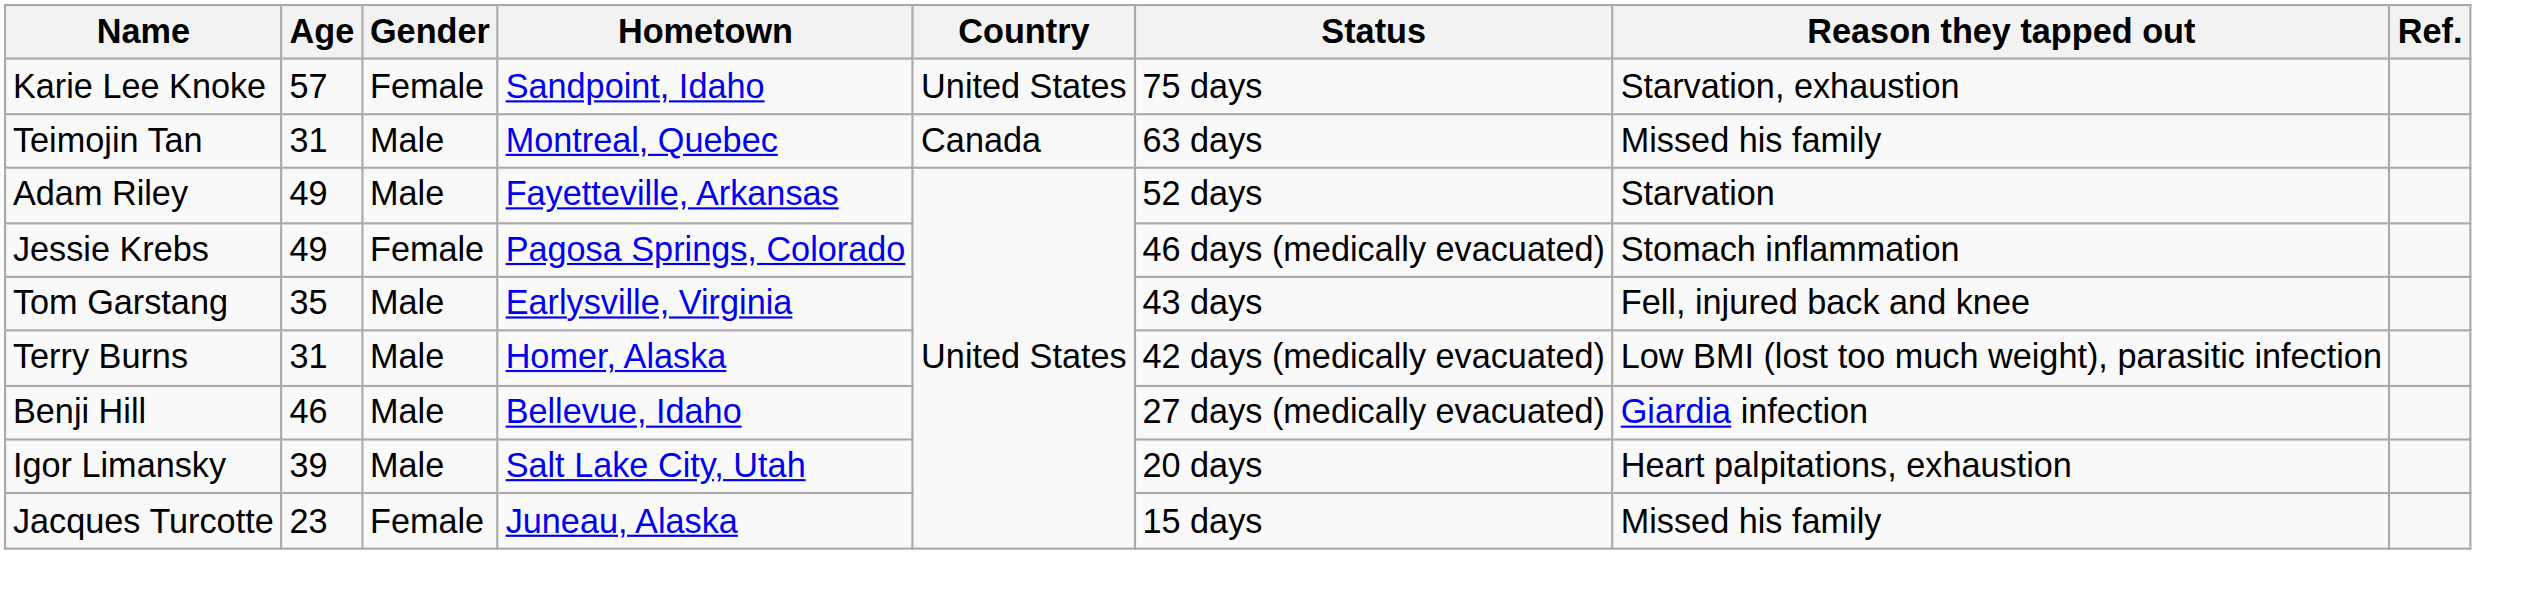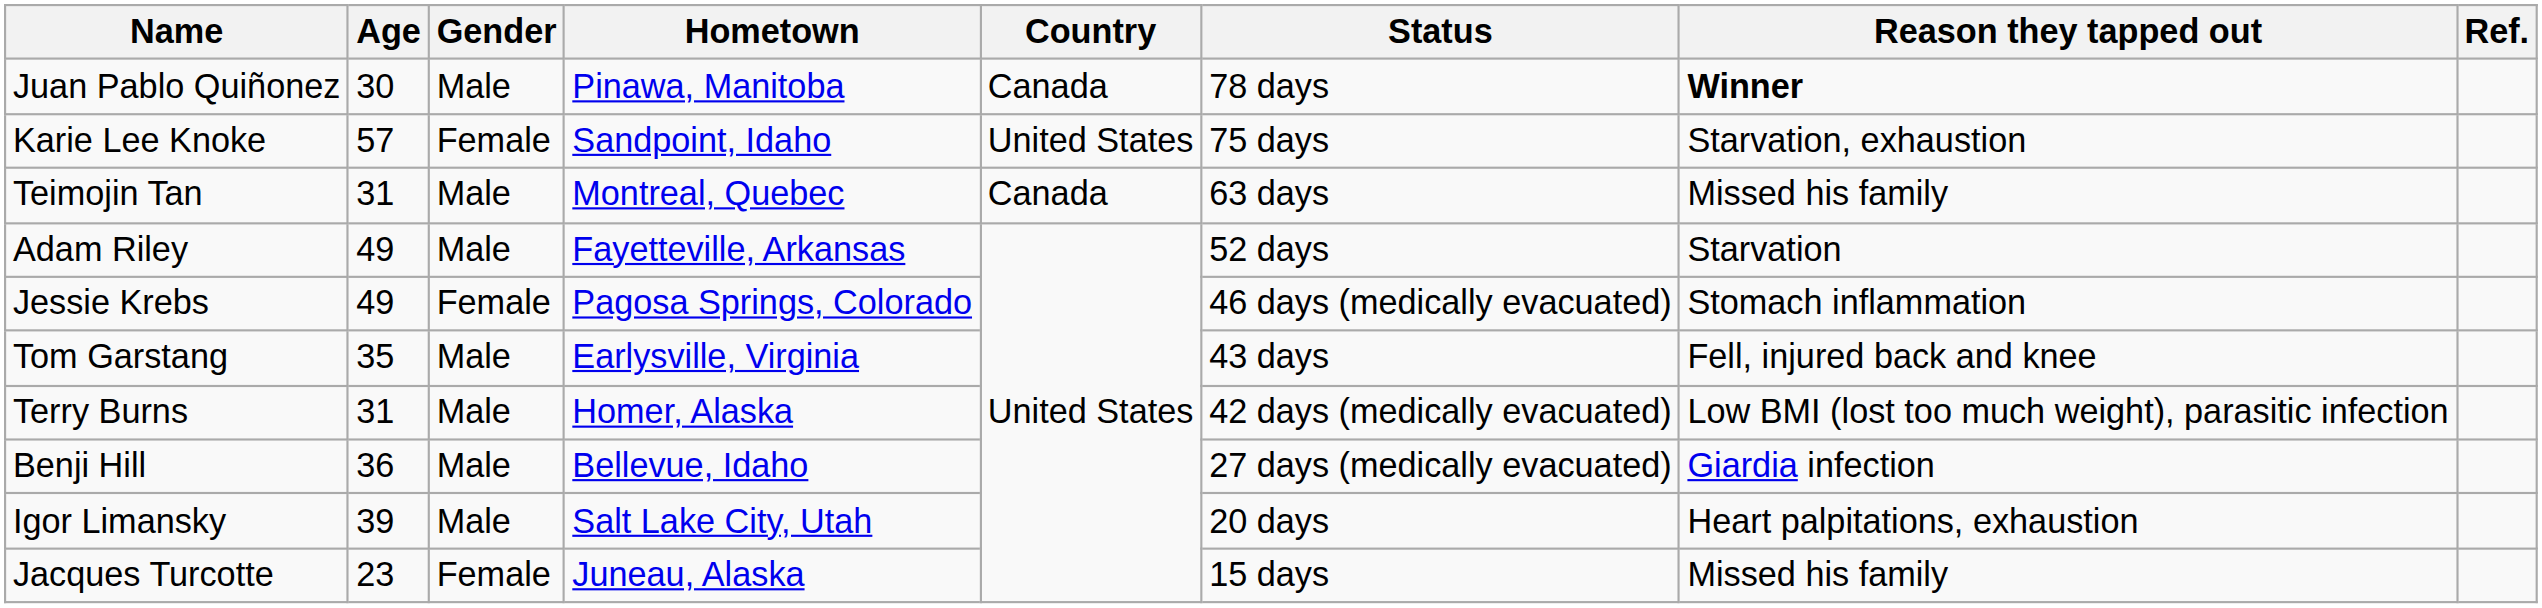+ row: Juan Pablo Quiñonez | 30 | Male | Pinawa, Manitoba | Canada | 78 days | Winner
Benji Hill | Age: 46 -> 36
